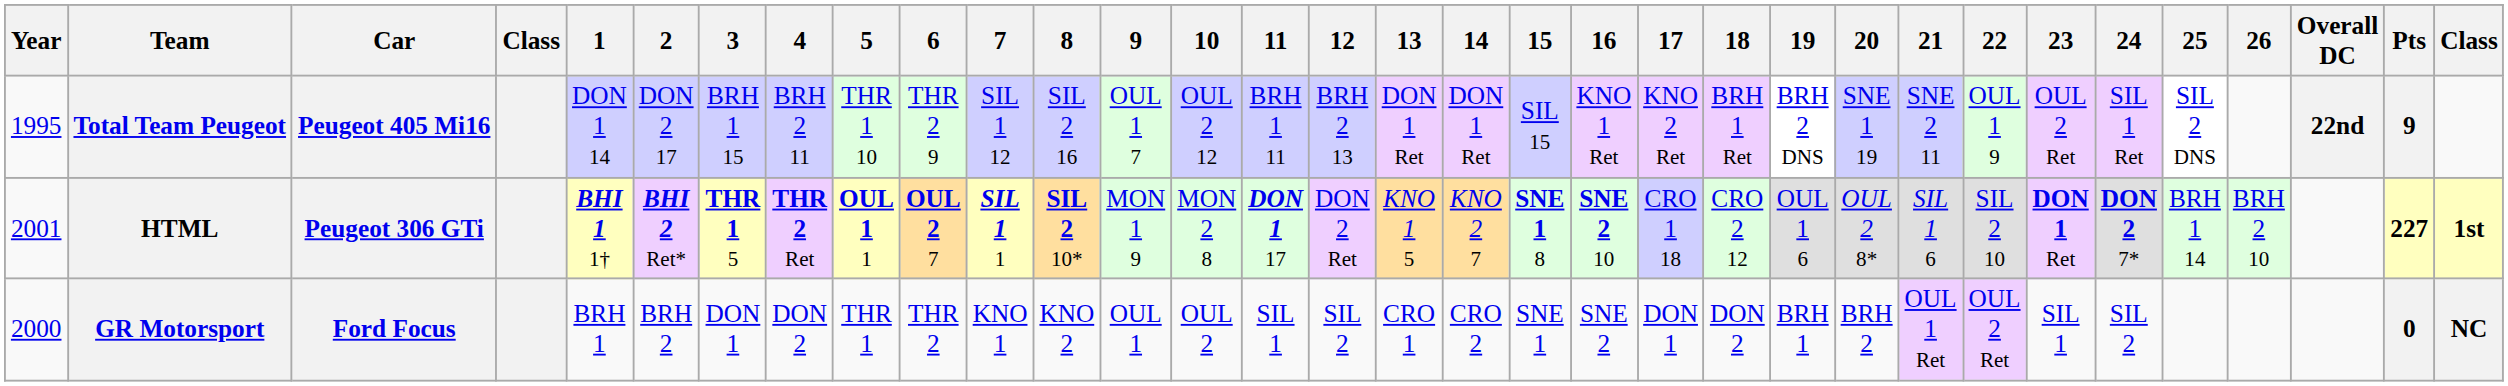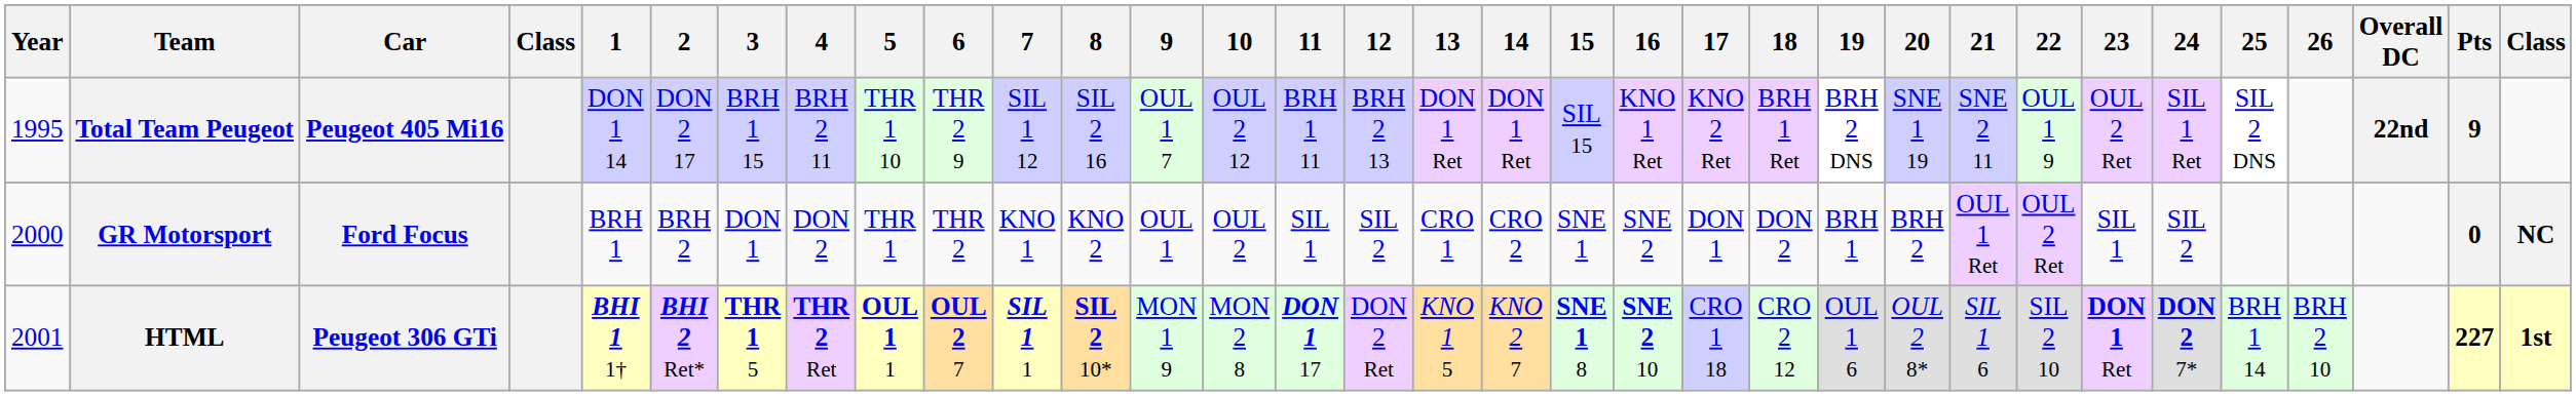rows swapped: GR Motorsport <-> HTML
